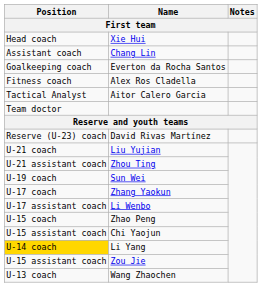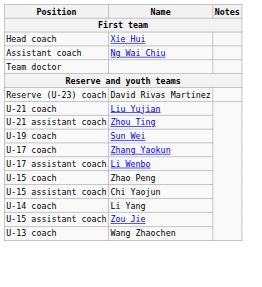+ row: Assistant coach | Ng Wai Chiu
- row: Assistant coach | Chang Lin
- row: Goalkeeping coach | Everton da Rocha Santos
- row: Fitness coach | Alex Ros Cladella
- row: Tactical Analyst | Aitor Calero Garcia
Li Yang | Position: gold background -> no background
